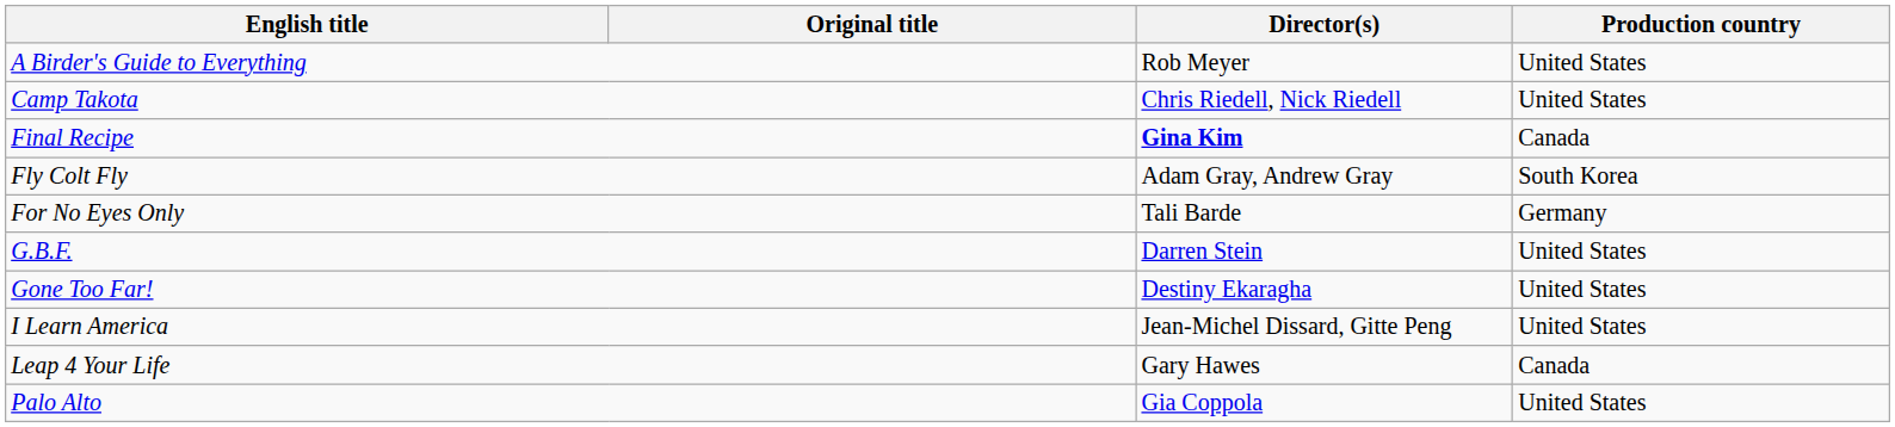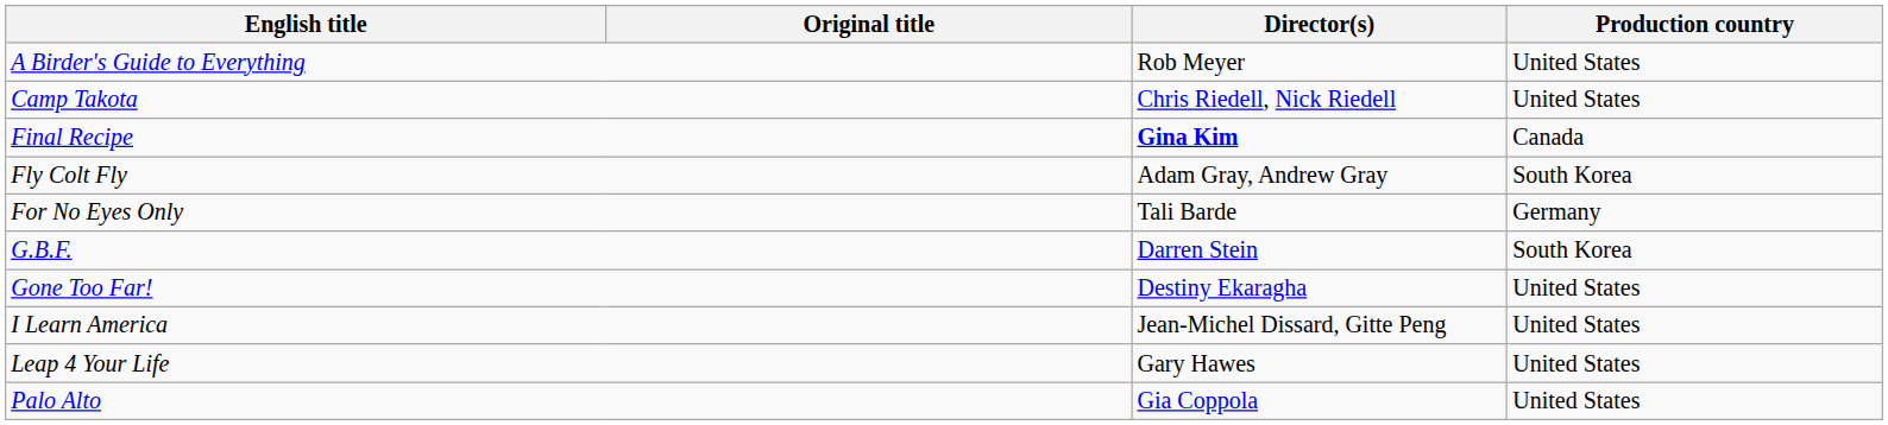G.B.F. | Production country: United States -> South Korea
Leap 4 Your Life | Production country: Canada -> United States
